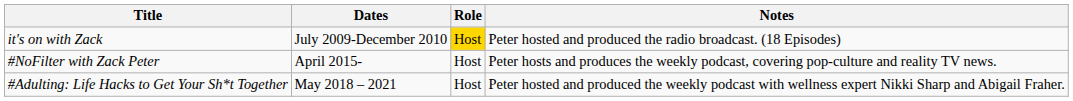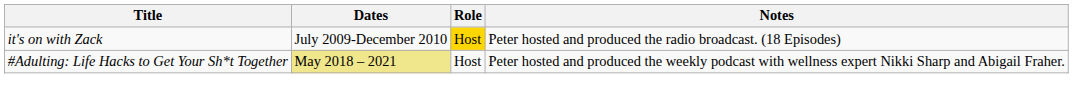- row: #NoFilter with Zack Peter | April 2015- | Host | Peter hosts and produces the weekly podcast, covering pop-culture and reality TV news.
#Adulting: Life Hacks to Get Your Sh*t Together | Dates: no background -> khaki background
